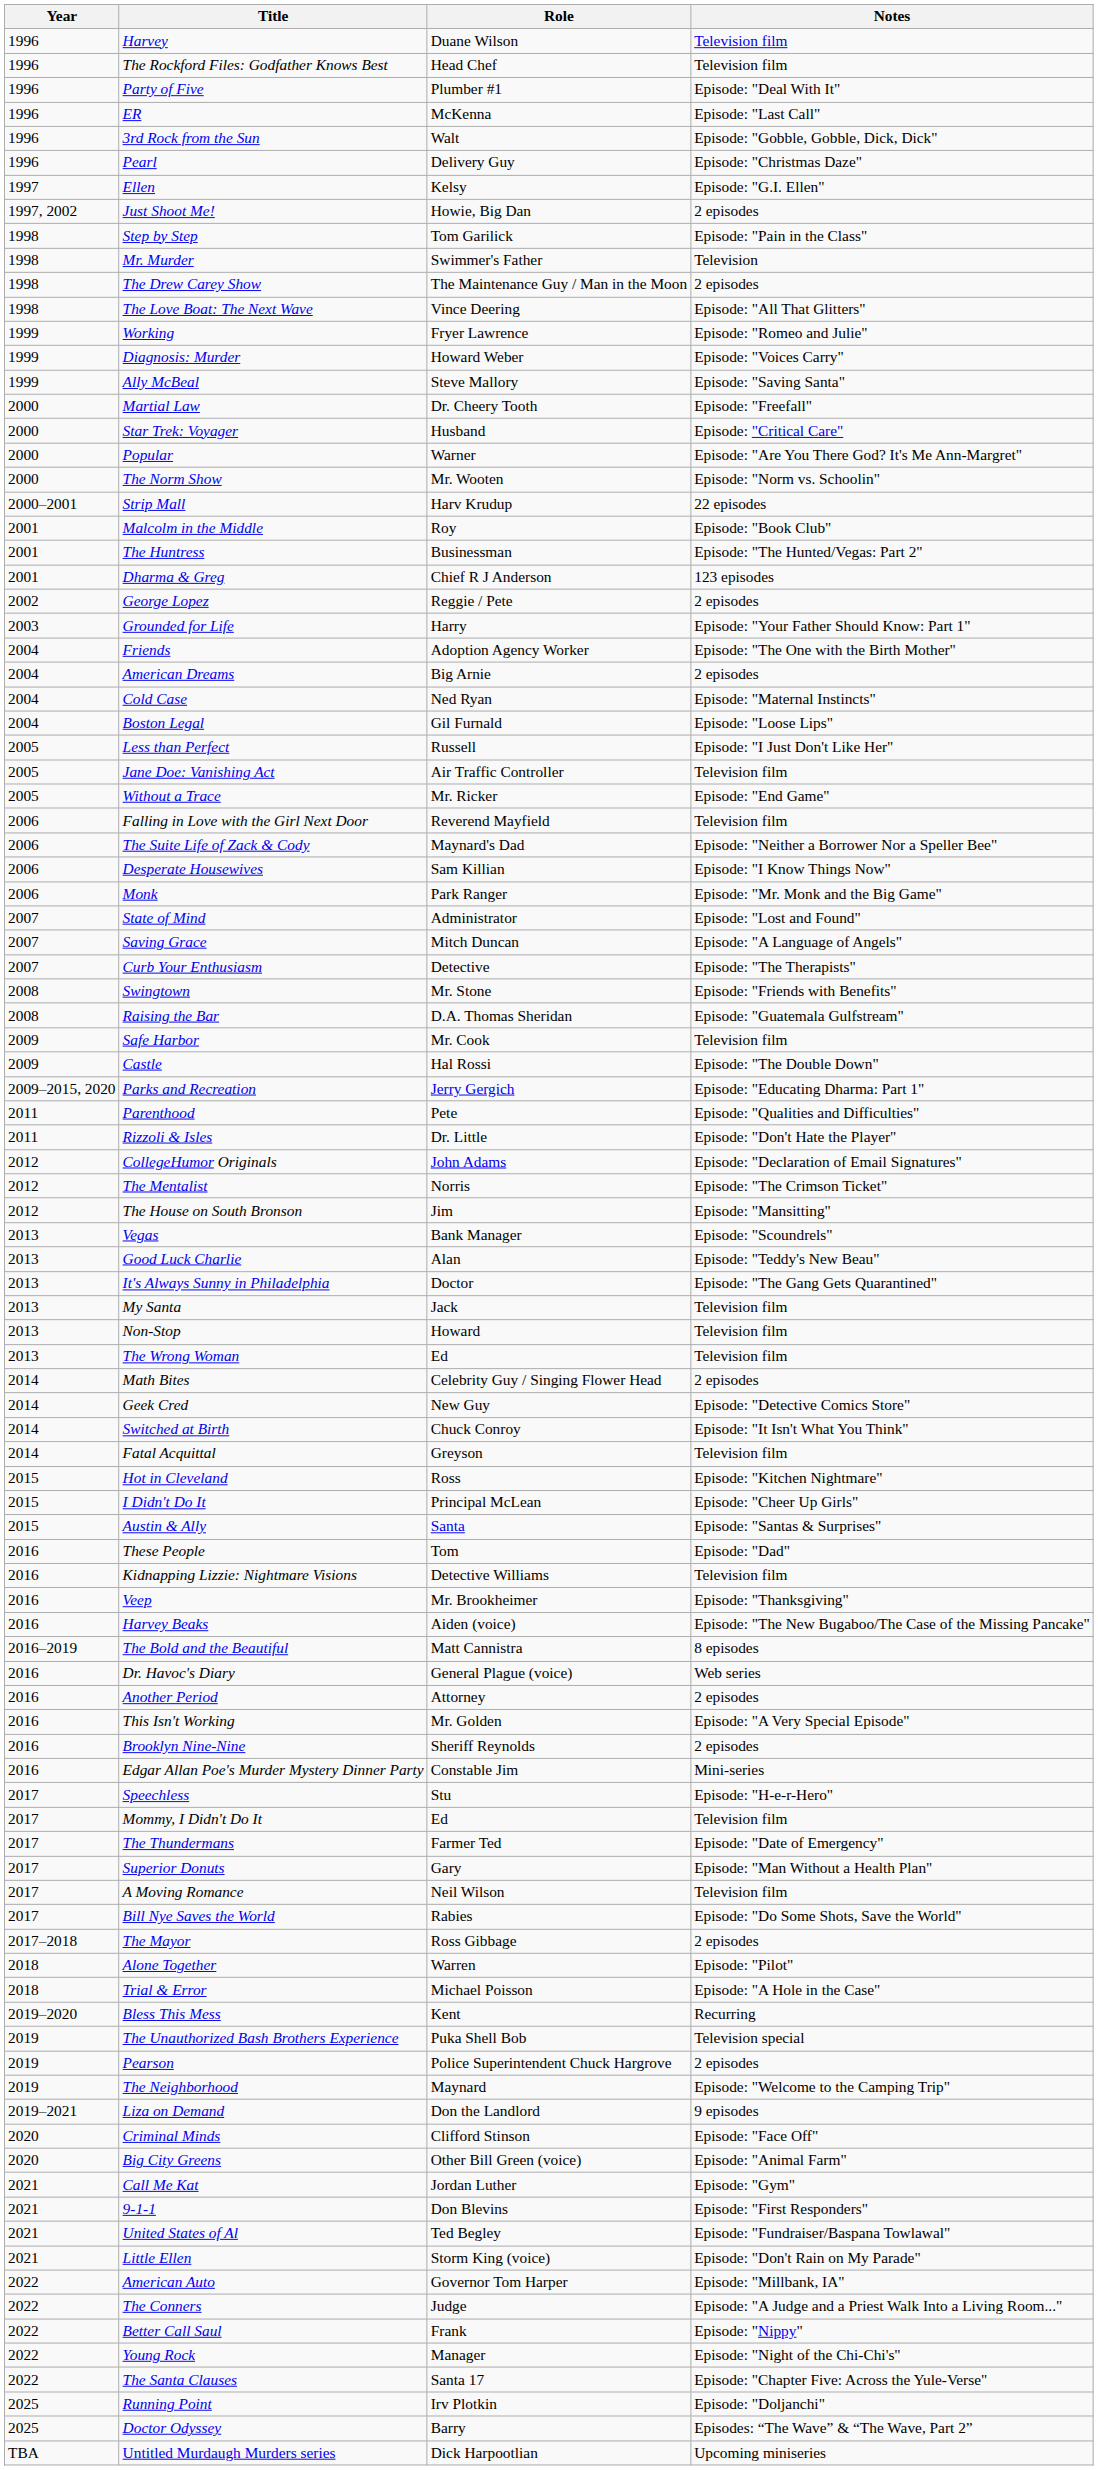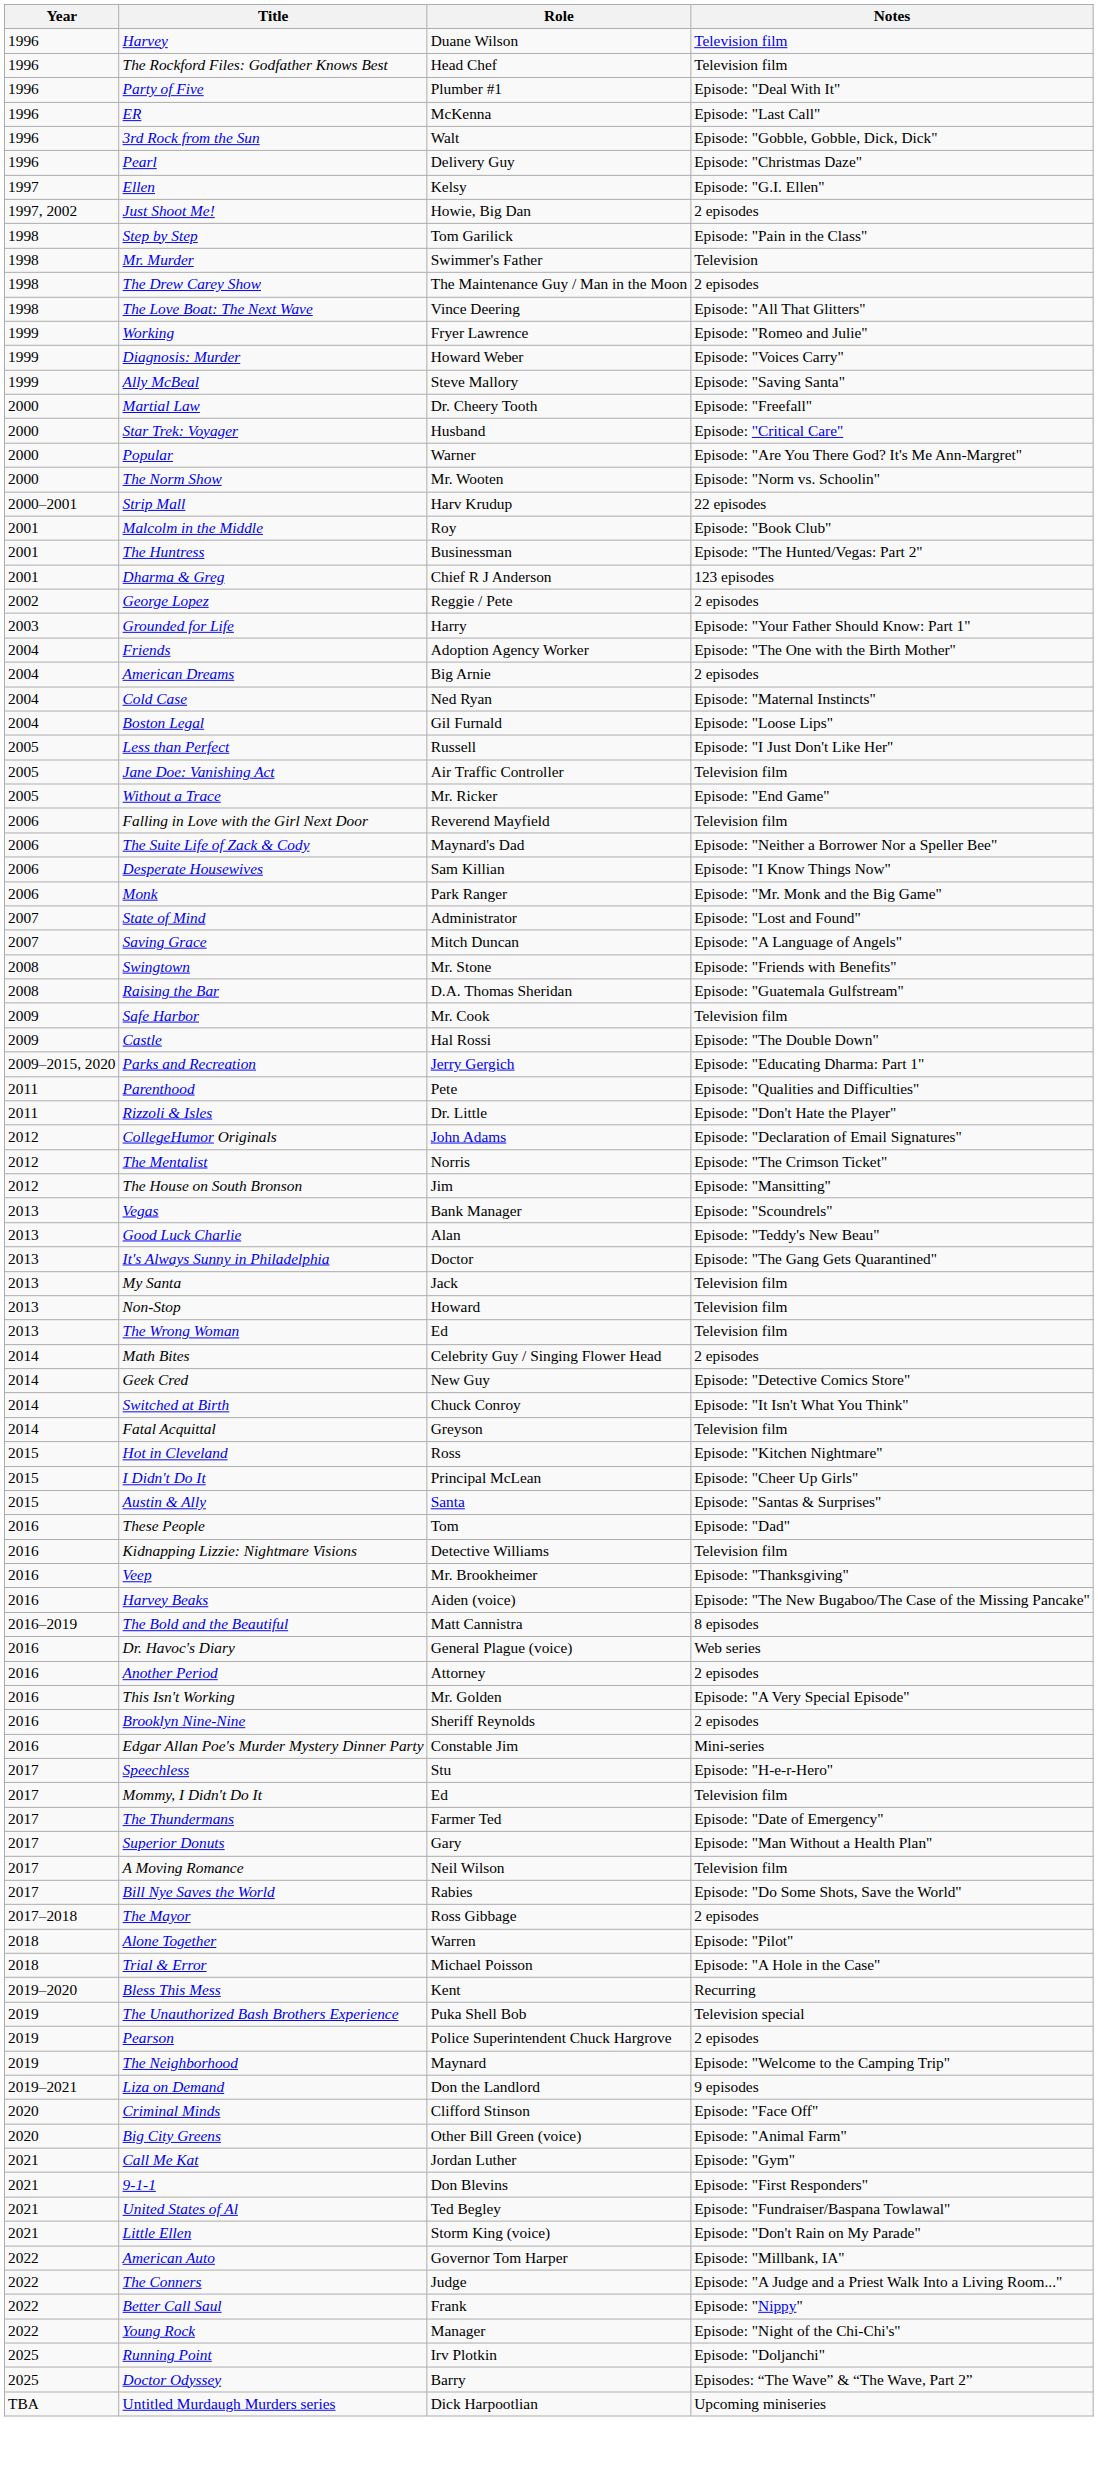- row: 2007 | Curb Your Enthusiasm | Detective | Episode: "The Therapists"
- row: 2022 | The Santa Clauses | Santa 17 | Episode: "Chapter Five: Across the Yule-Verse"
